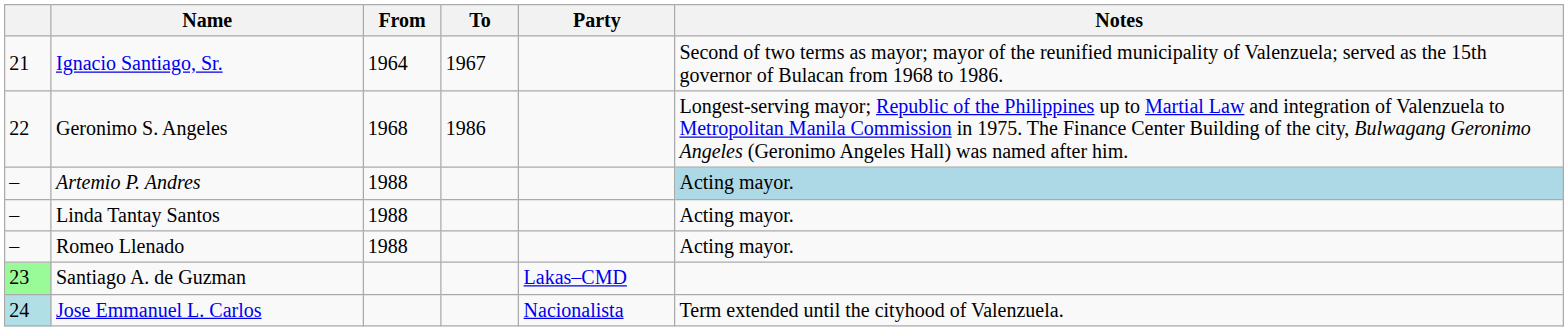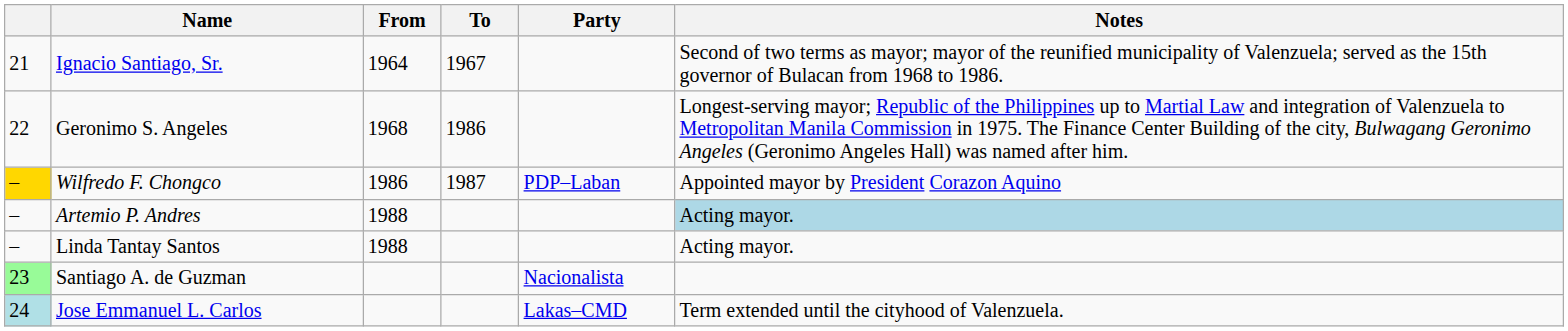+ row: – | Wilfredo F. Chongco | 1986 | 1987 | PDP–Laban | Appointed mayor by President Corazon Aquino
- row: – | Romeo Llenado | 1988 | Acting mayor.
Santiago A. de Guzman | Party: Lakas–CMD -> Nacionalista
Jose Emmanuel L. Carlos | Party: Nacionalista -> Lakas–CMD
